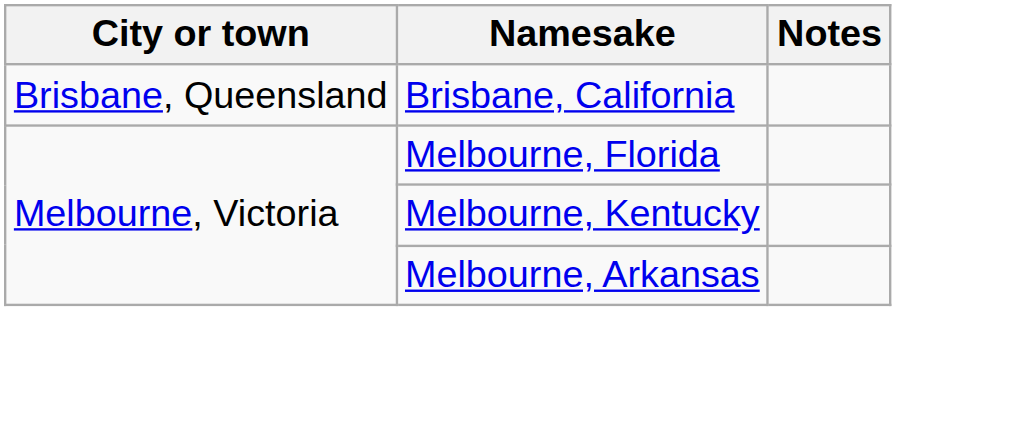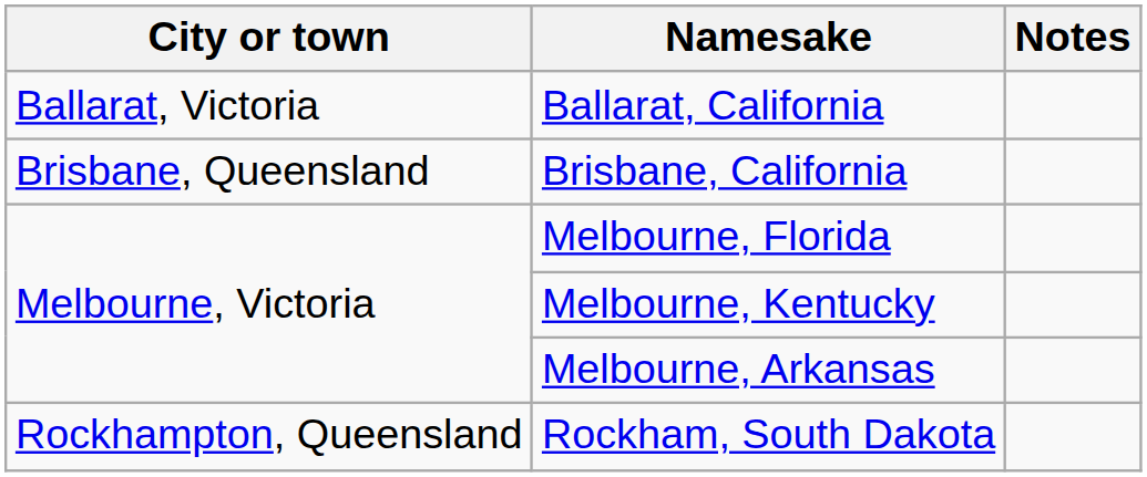+ row: Ballarat, Victoria | Ballarat, California
+ row: Rockhampton, Queensland | Rockham, South Dakota
